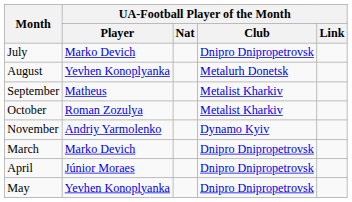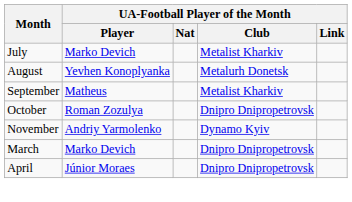July | UA-Football Player of the Month / Club: Dnipro Dnipropetrovsk -> Metalist Kharkiv
October | UA-Football Player of the Month / Club: Metalist Kharkiv -> Dnipro Dnipropetrovsk
- row: May | Yevhen Konoplyanka | Dnipro Dnipropetrovsk
